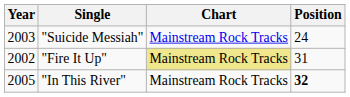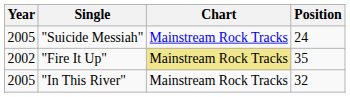"Suicide Messiah" | Year: 2003 -> 2005
"Fire It Up" | Position: 31 -> 35
"In This River" | Position: bold -> normal
